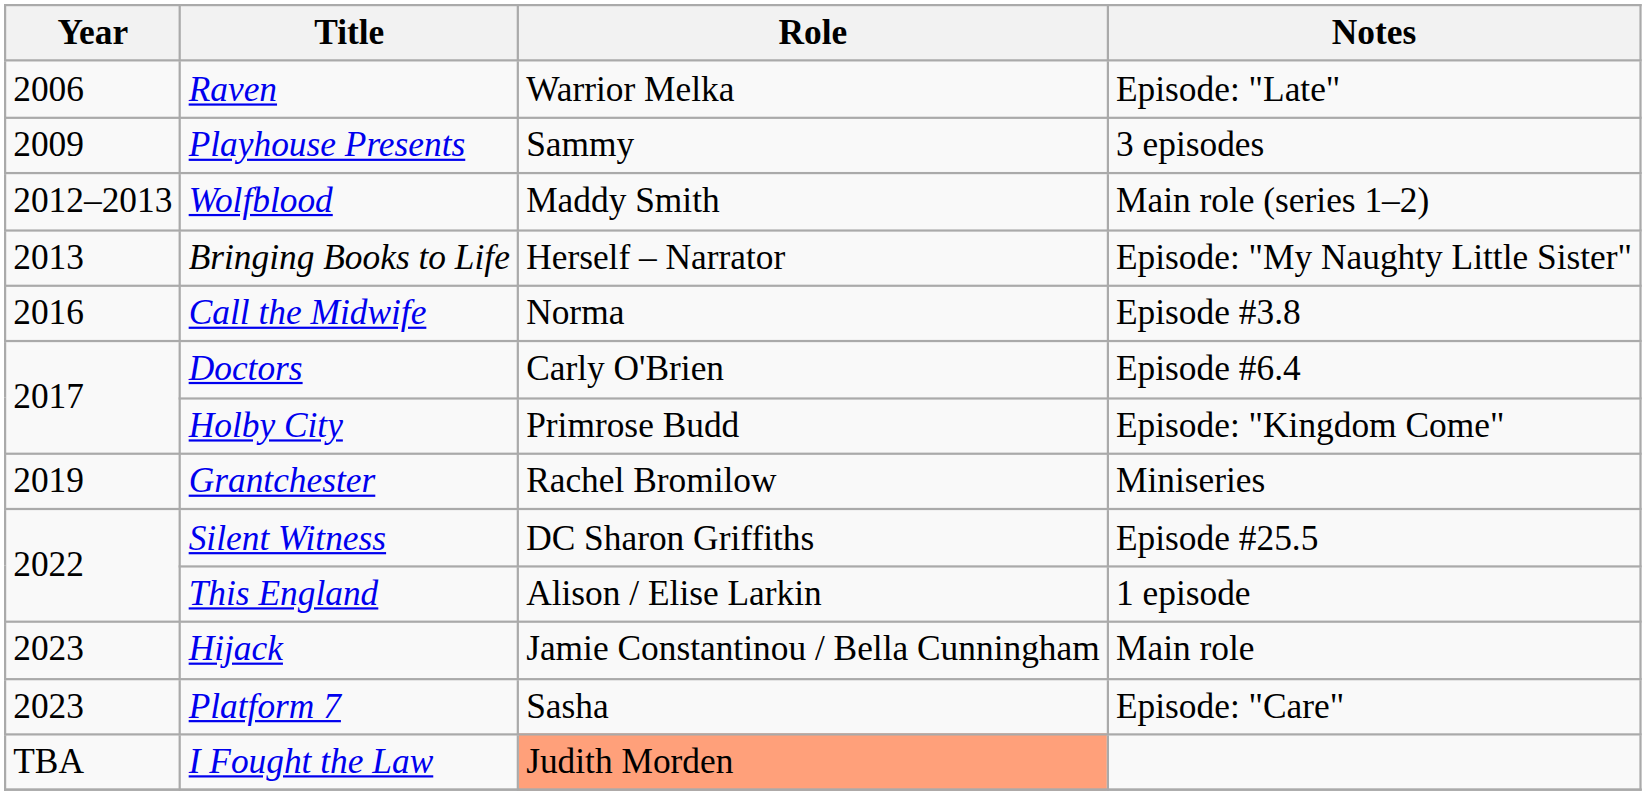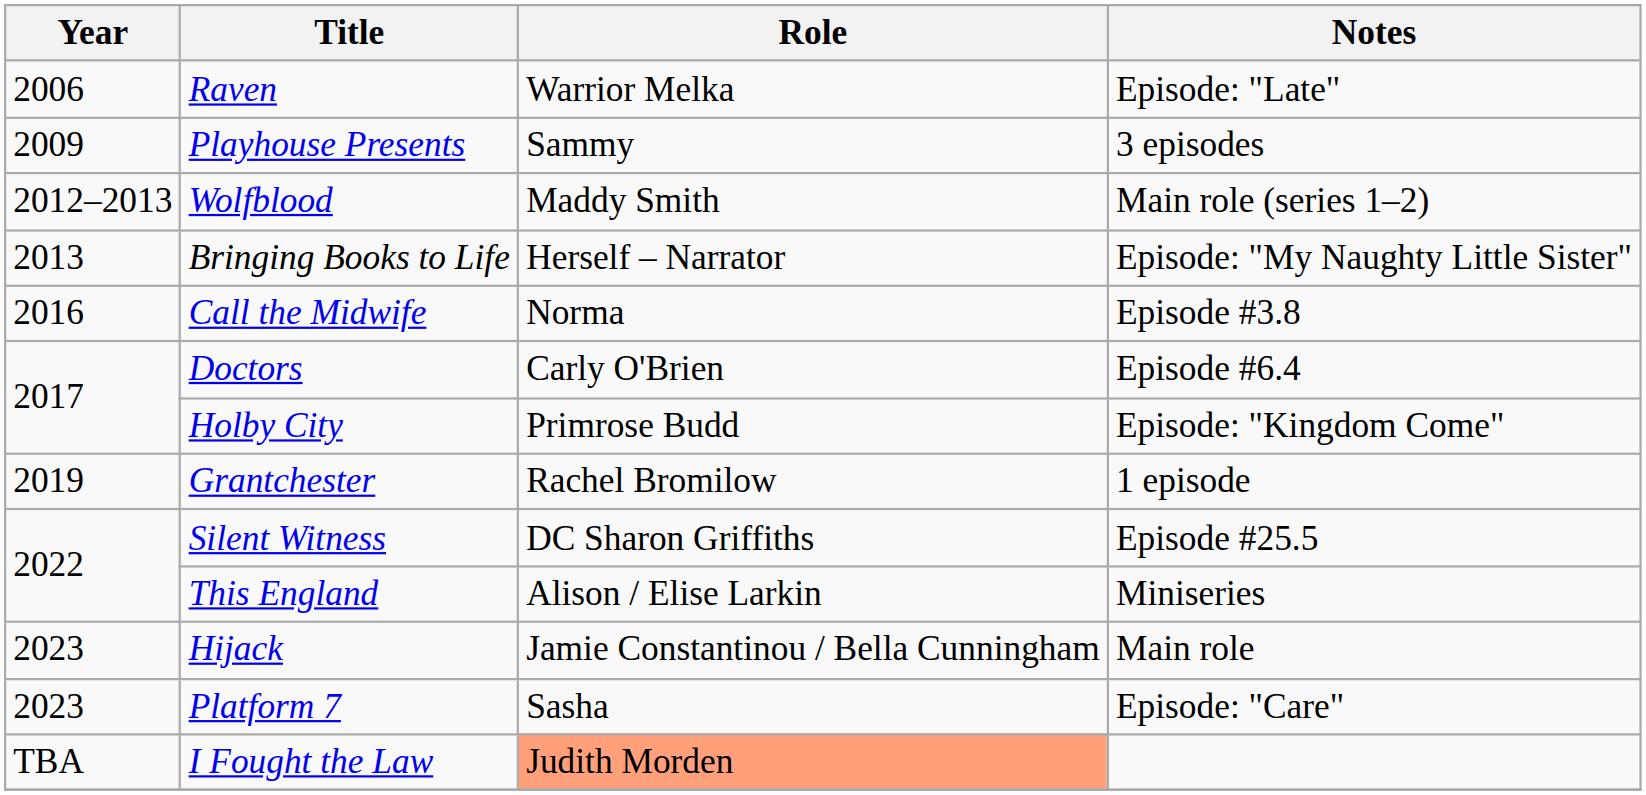Grantchester | Notes: Miniseries -> 1 episode
This England | Notes: 1 episode -> Miniseries
